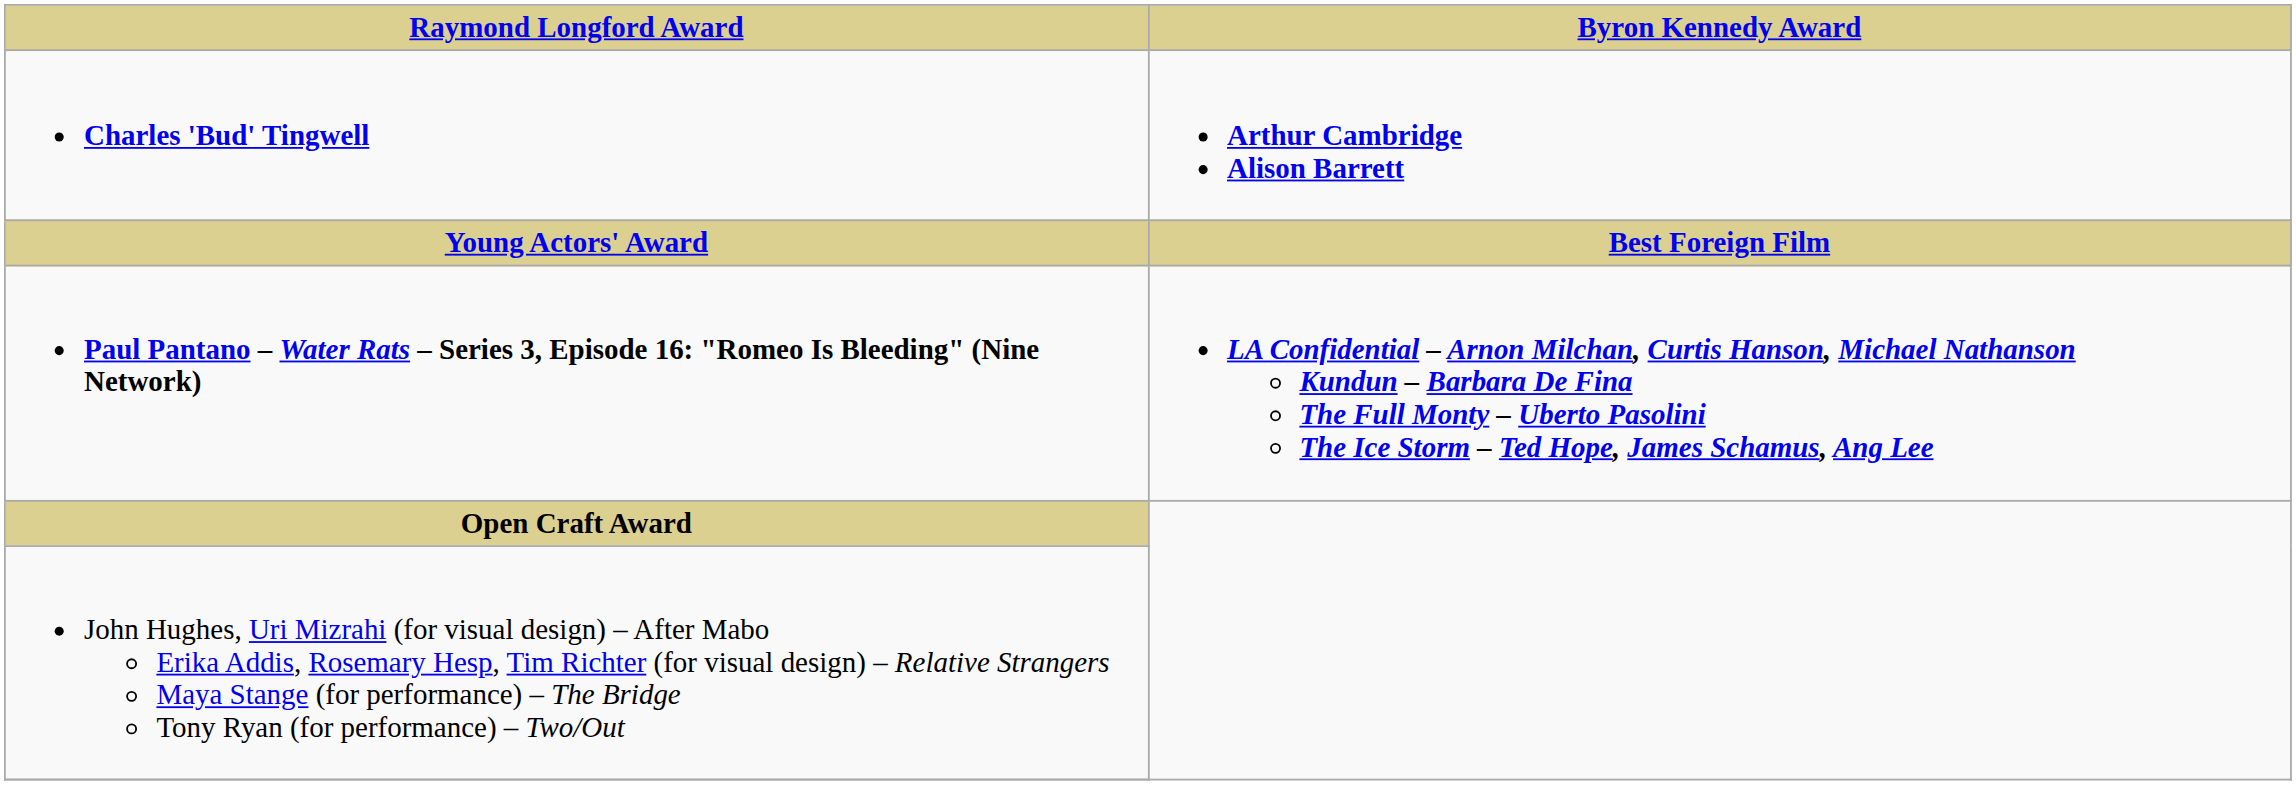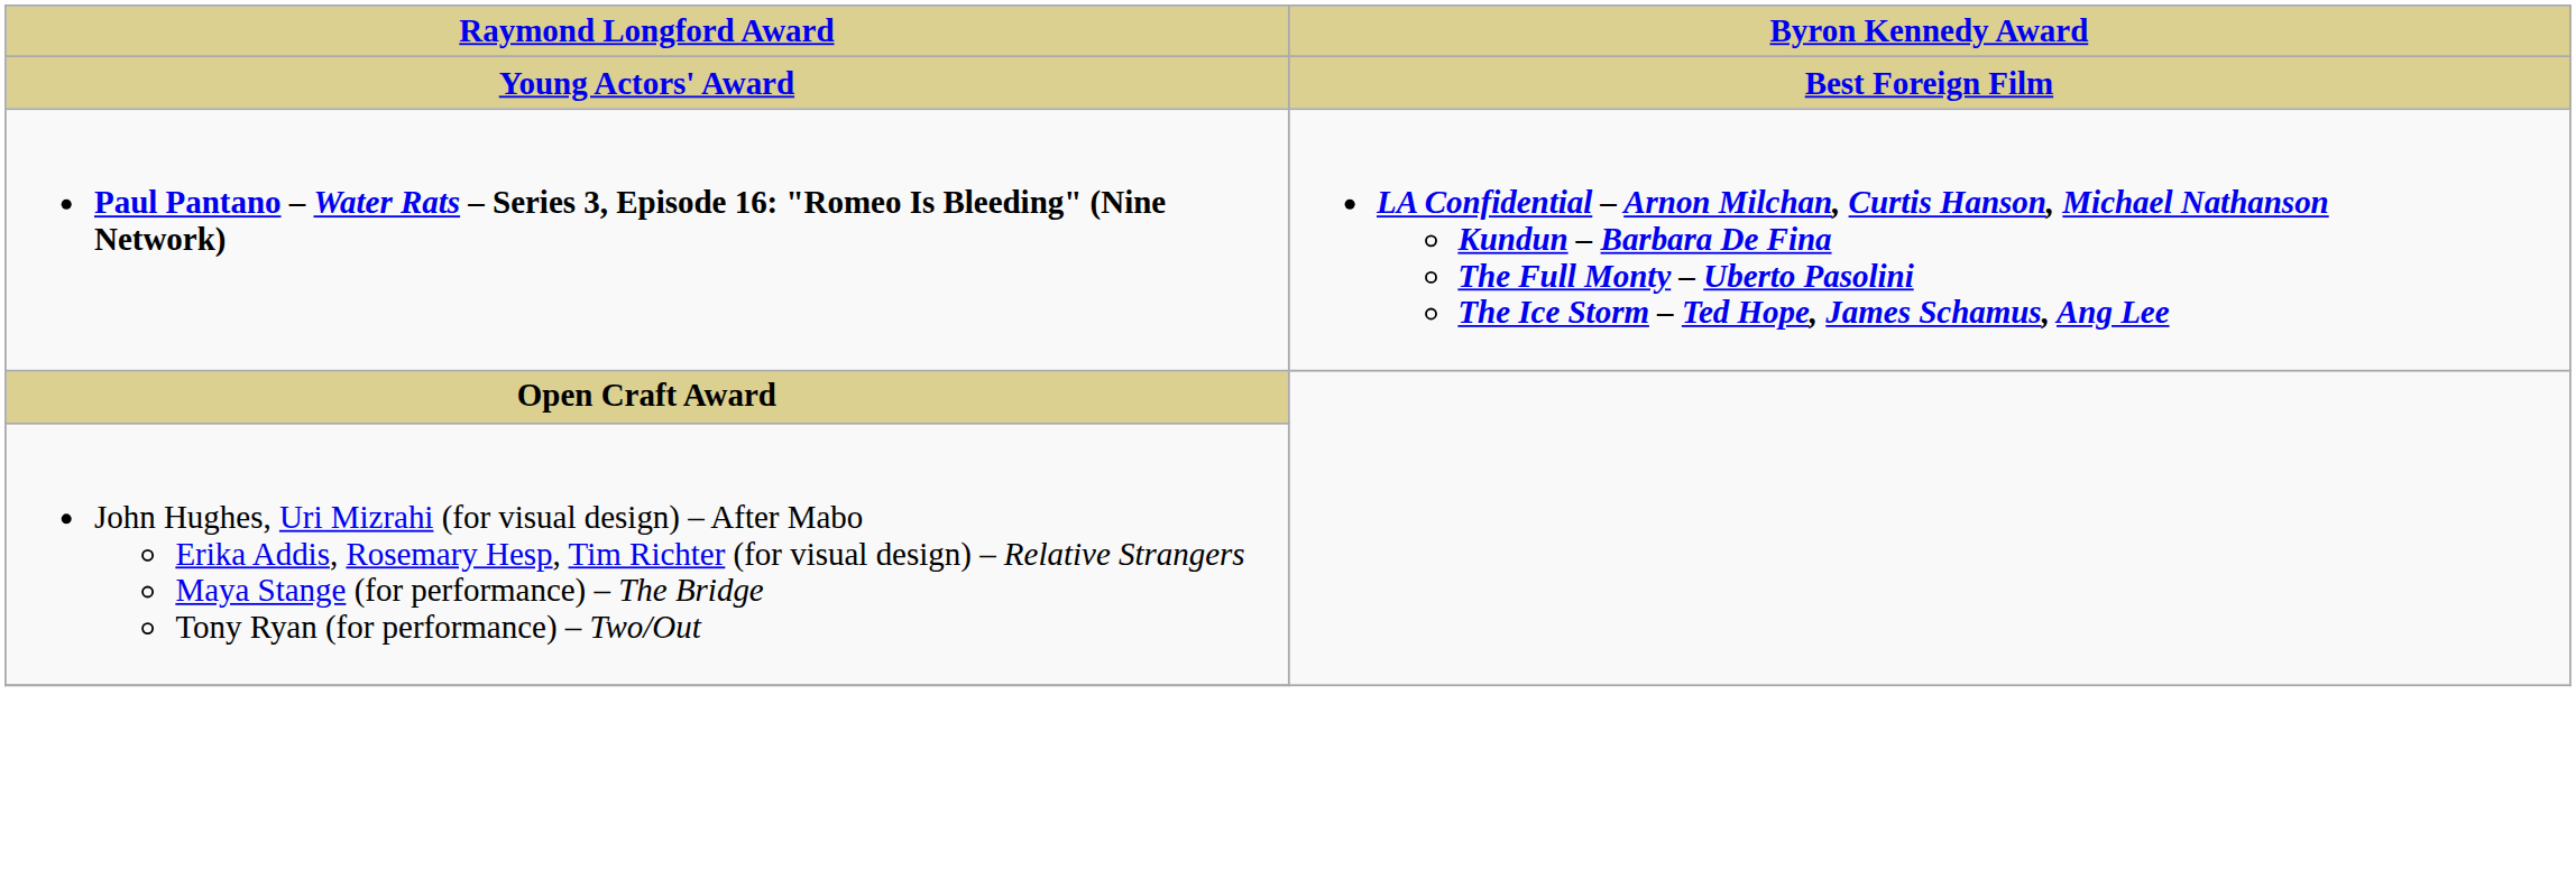- row: Charles 'Bud' Tingwell | Arthur Cambridge Alison Barrett
